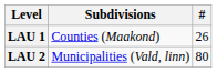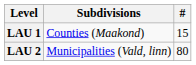LAU 1 | #: 26 -> 15
